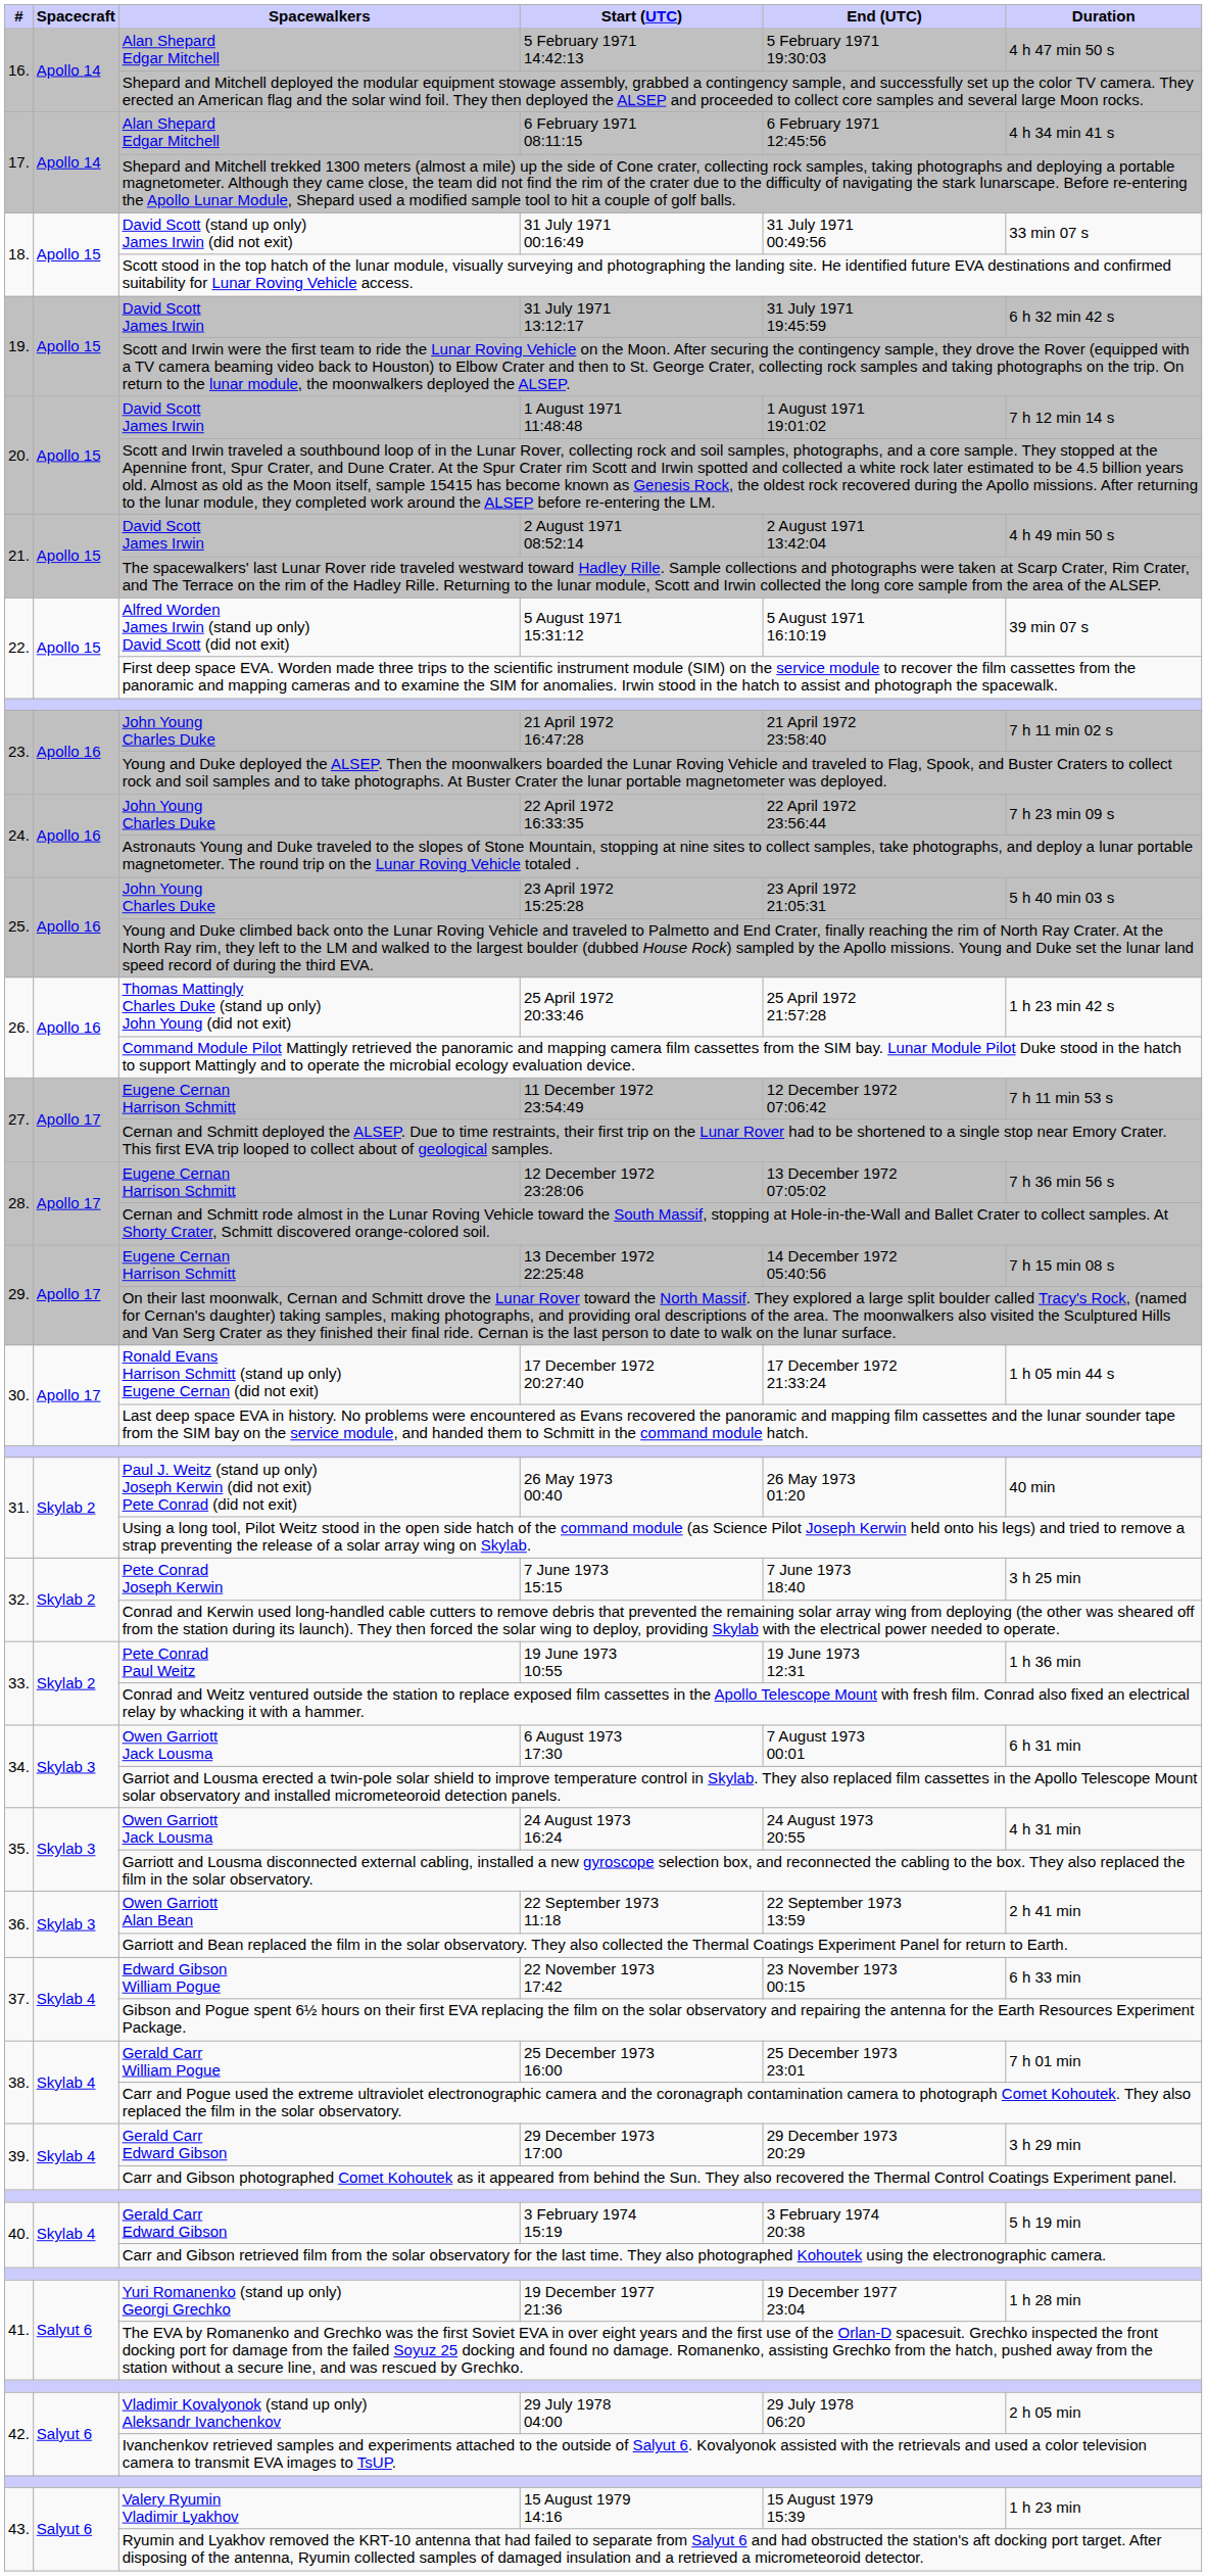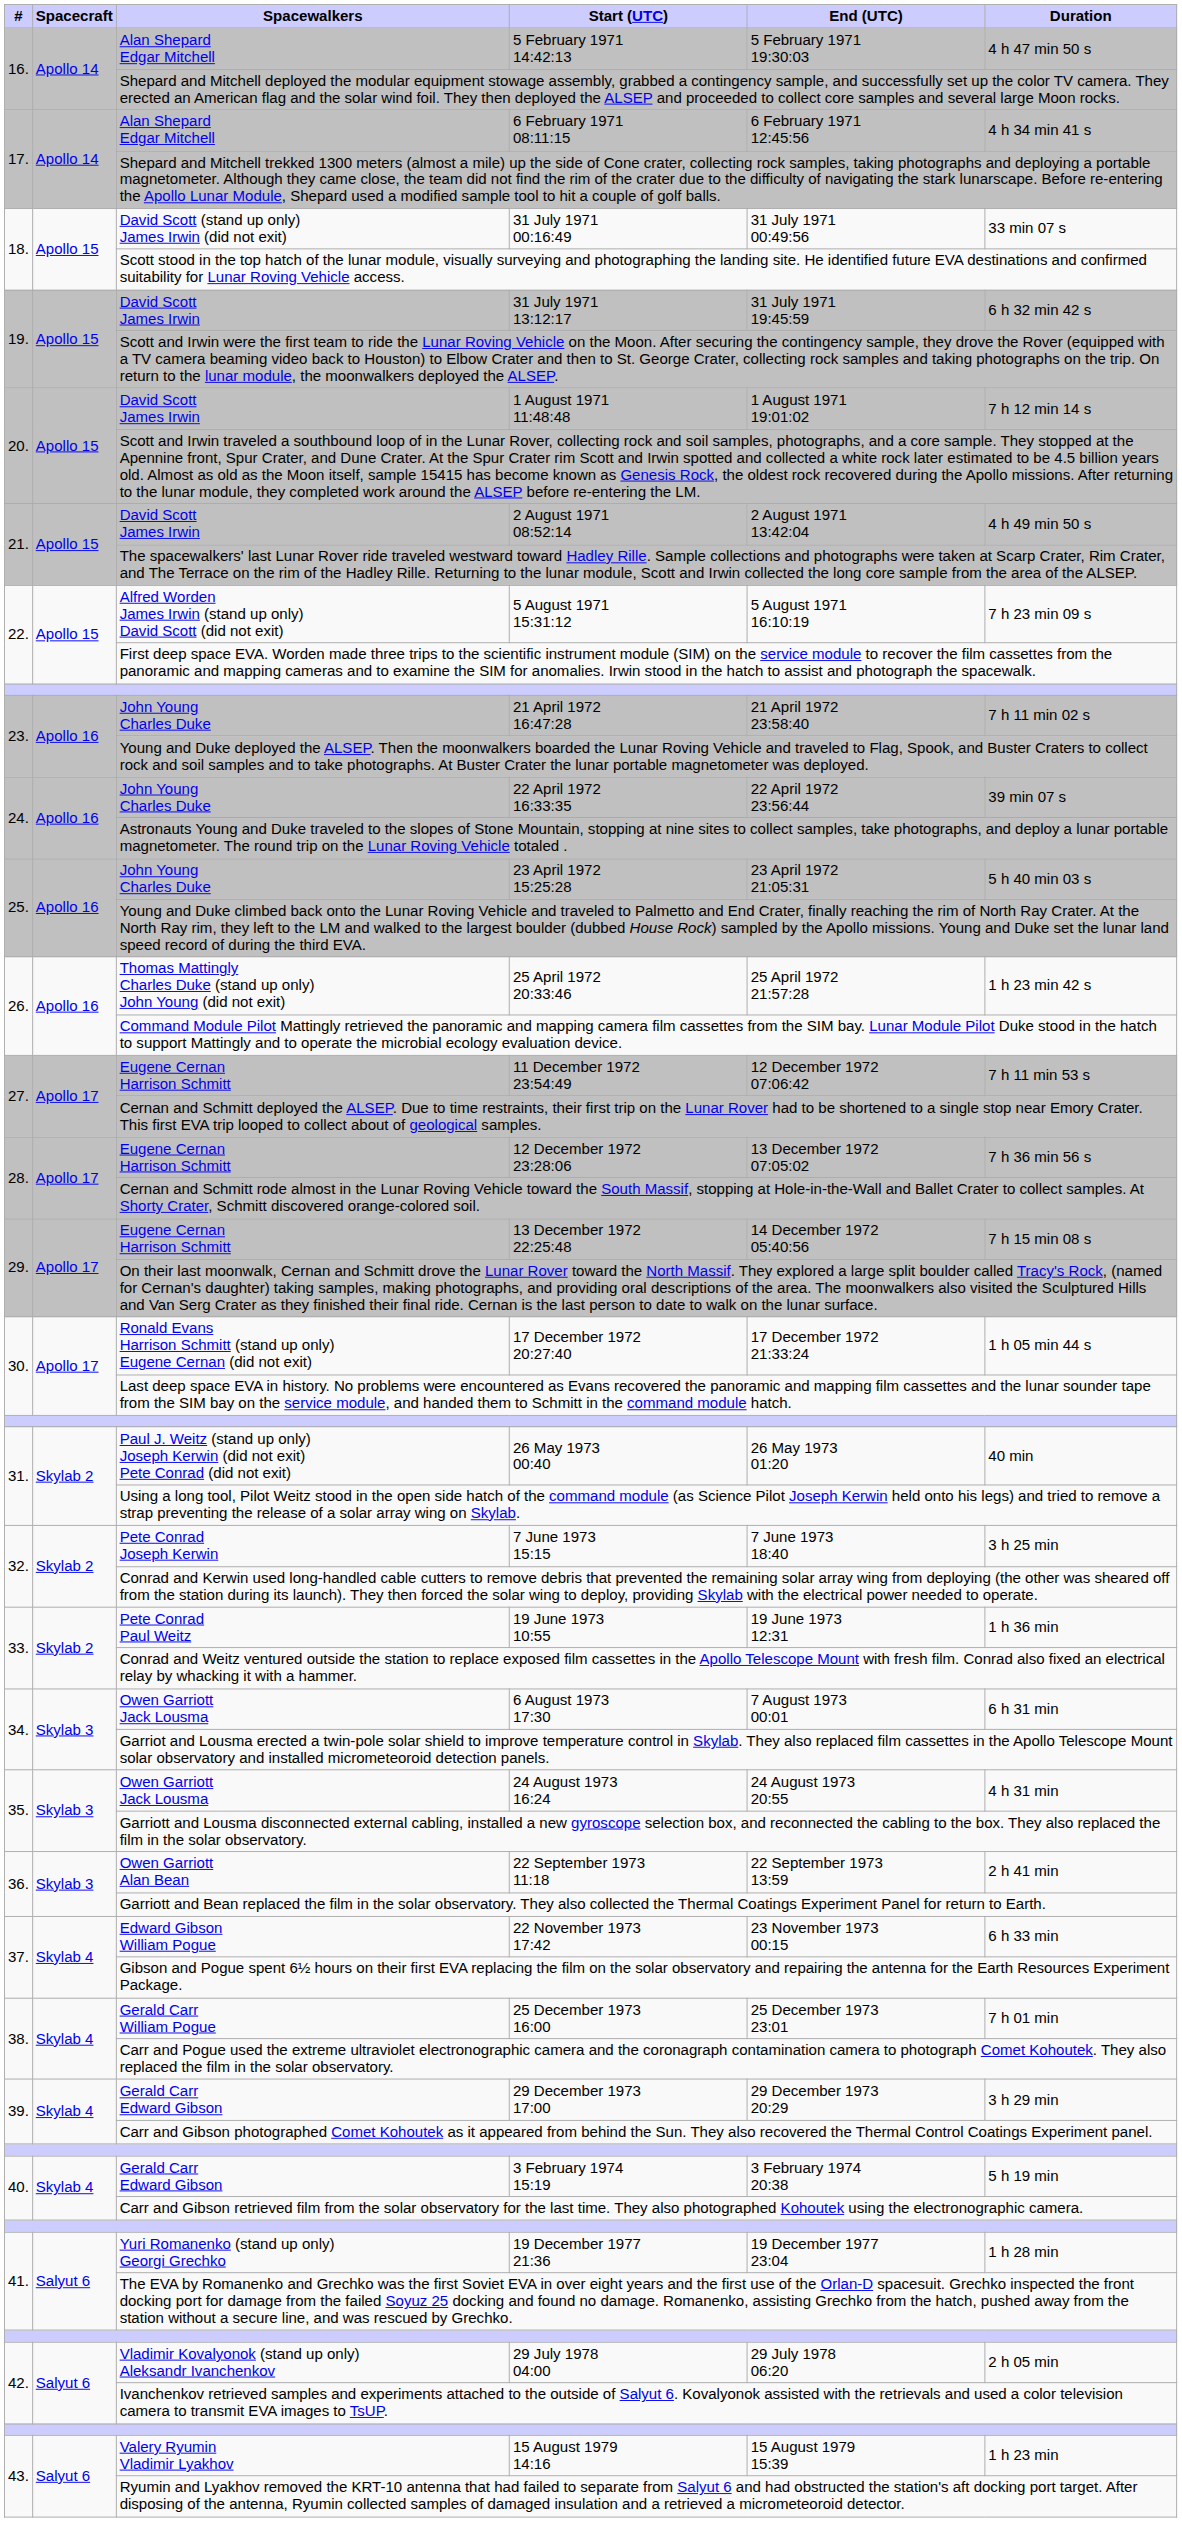5 August 1971 15:31:12 | Duration: 39 min 07 s -> 7 h 23 min 09 s
22 April 1972 16:33:35 | Duration: 7 h 23 min 09 s -> 39 min 07 s
